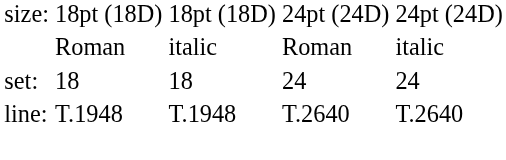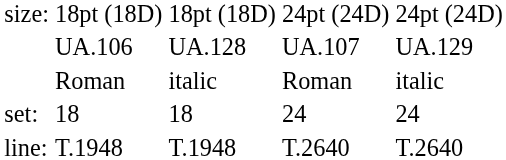+ row: UA.106 | UA.128 | UA.107 | UA.129
